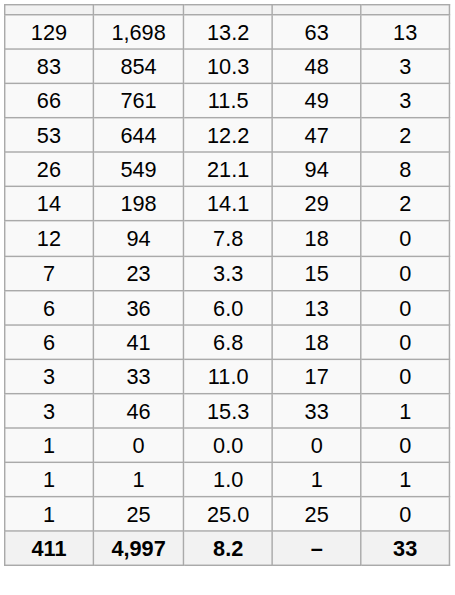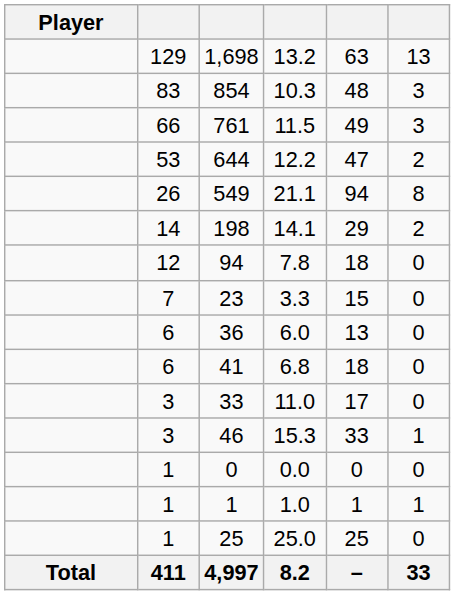+ column: Player | Total
